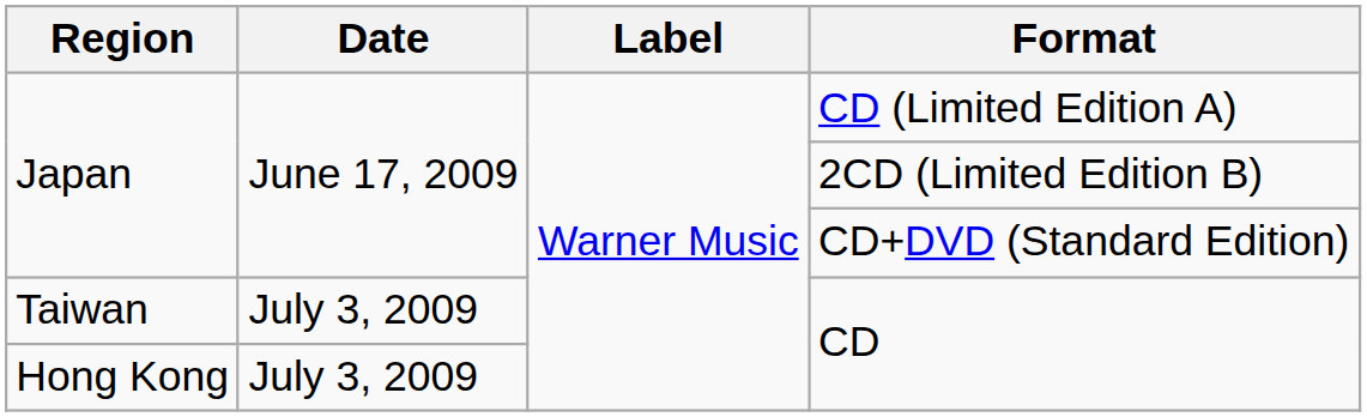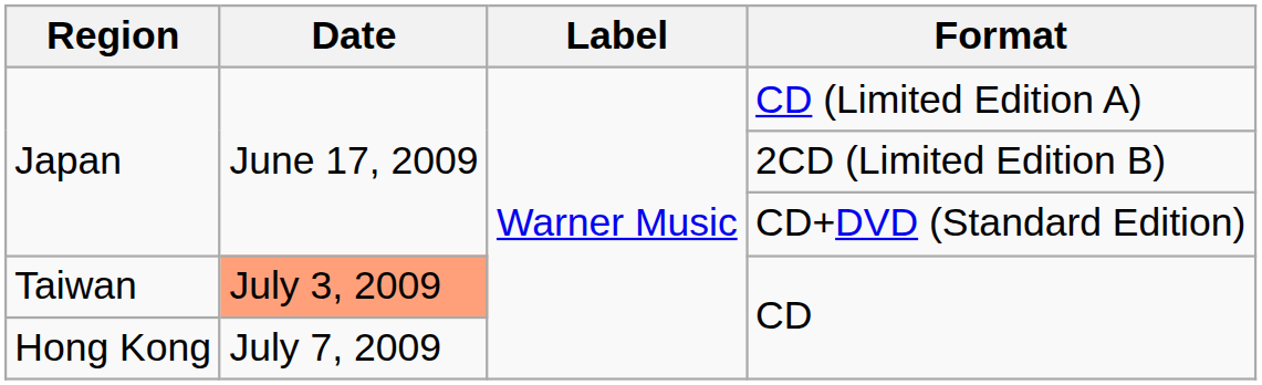Taiwan / CD | Date: no background -> lightsalmon background
Hong Kong / CD | Date: July 3, 2009 -> July 7, 2009
